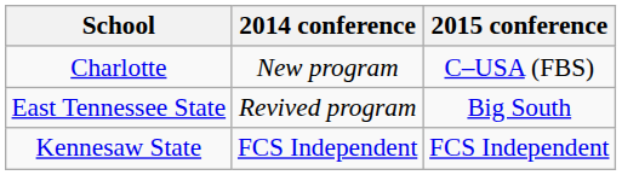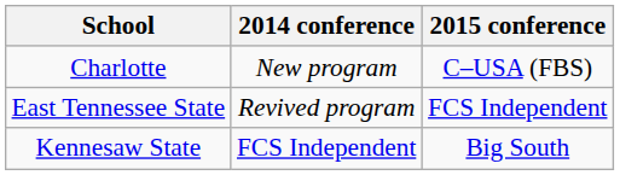East Tennessee State | 2015 conference: Big South -> FCS Independent
Kennesaw State | 2015 conference: FCS Independent -> Big South
